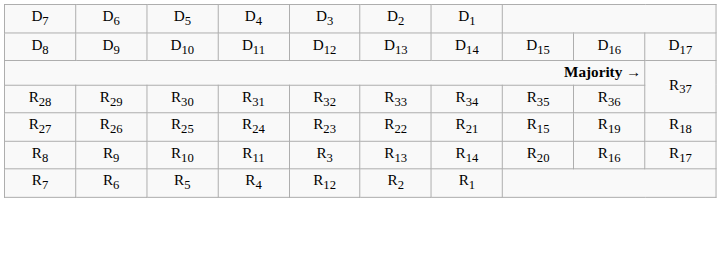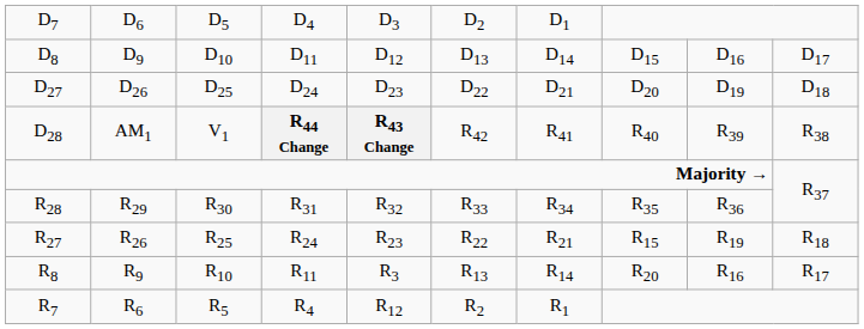+ row: D27 | D26 | D25 | D24 | D23 | D22 | D21 | D20 | D19 | D18
+ row: D28 | AM1 | V1 | R44 Change | R43 Change | R42 | R41 | R40 | R39 | R38
